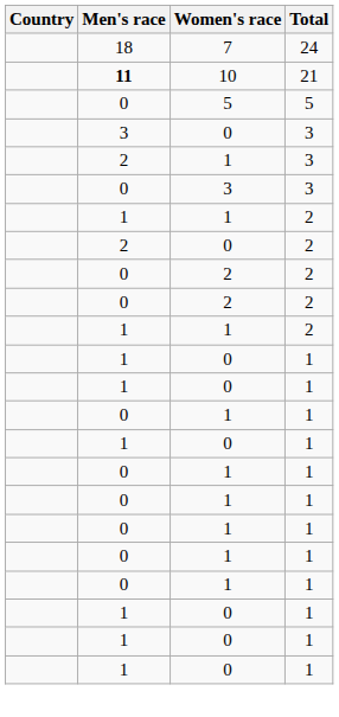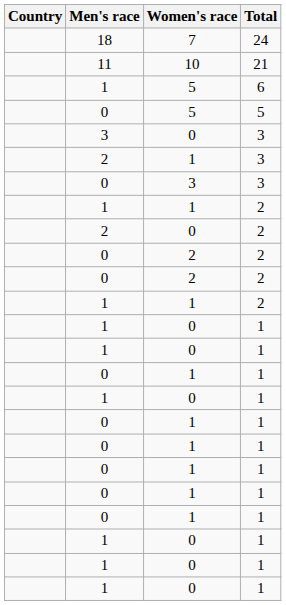10 | Men's race: bold -> normal
+ row: 1 | 5 | 6
